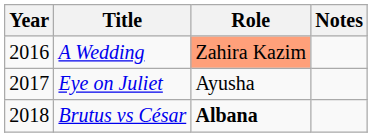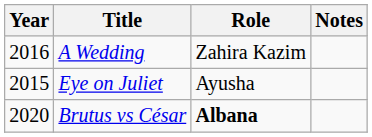A Wedding | Role: lightsalmon background -> no background
Eye on Juliet | Year: 2017 -> 2015
Brutus vs César | Year: 2018 -> 2020
